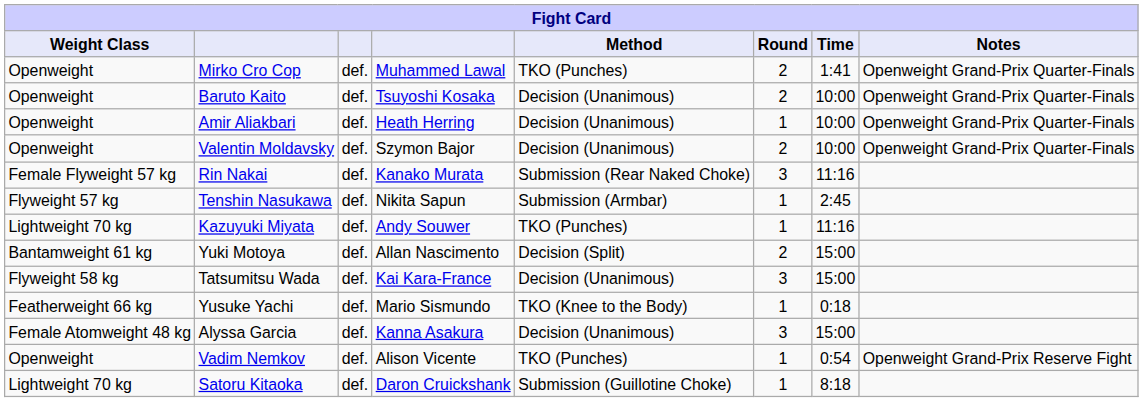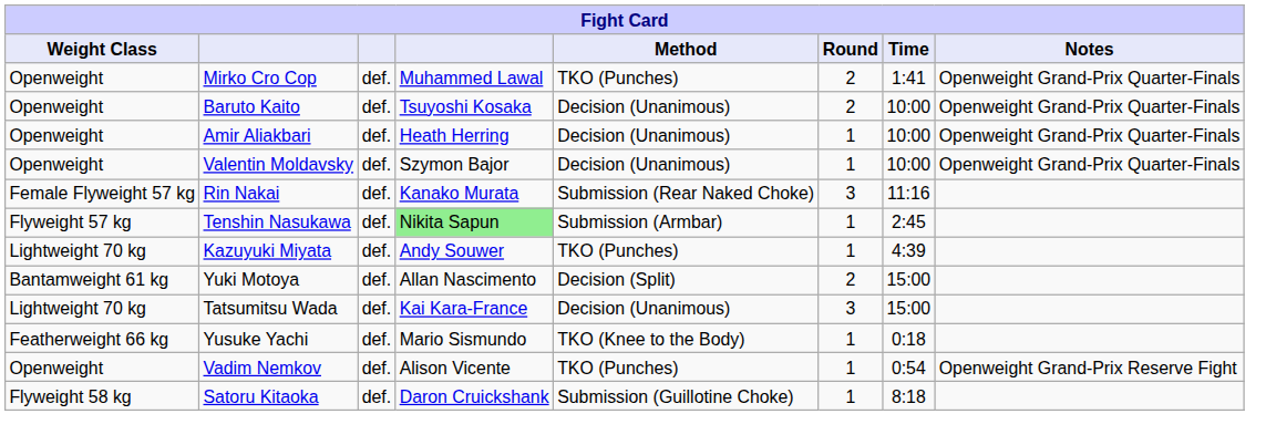Valentin Moldavsky | Round: 2 -> 1
Tenshin Nasukawa | column 4: no background -> lightgreen background
Kazuyuki Miyata | Time: 11:16 -> 4:39
Tatsumitsu Wada | Weight Class: Flyweight 58 kg -> Lightweight 70 kg
- row: Female Atomweight 48 kg | Alyssa Garcia | def. | Kanna Asakura | Decision (Unanimous) | 3 | 15:00
Satoru Kitaoka | Weight Class: Lightweight 70 kg -> Flyweight 58 kg
